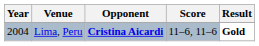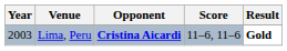Lima, Peru | Year: 2004 -> 2003
